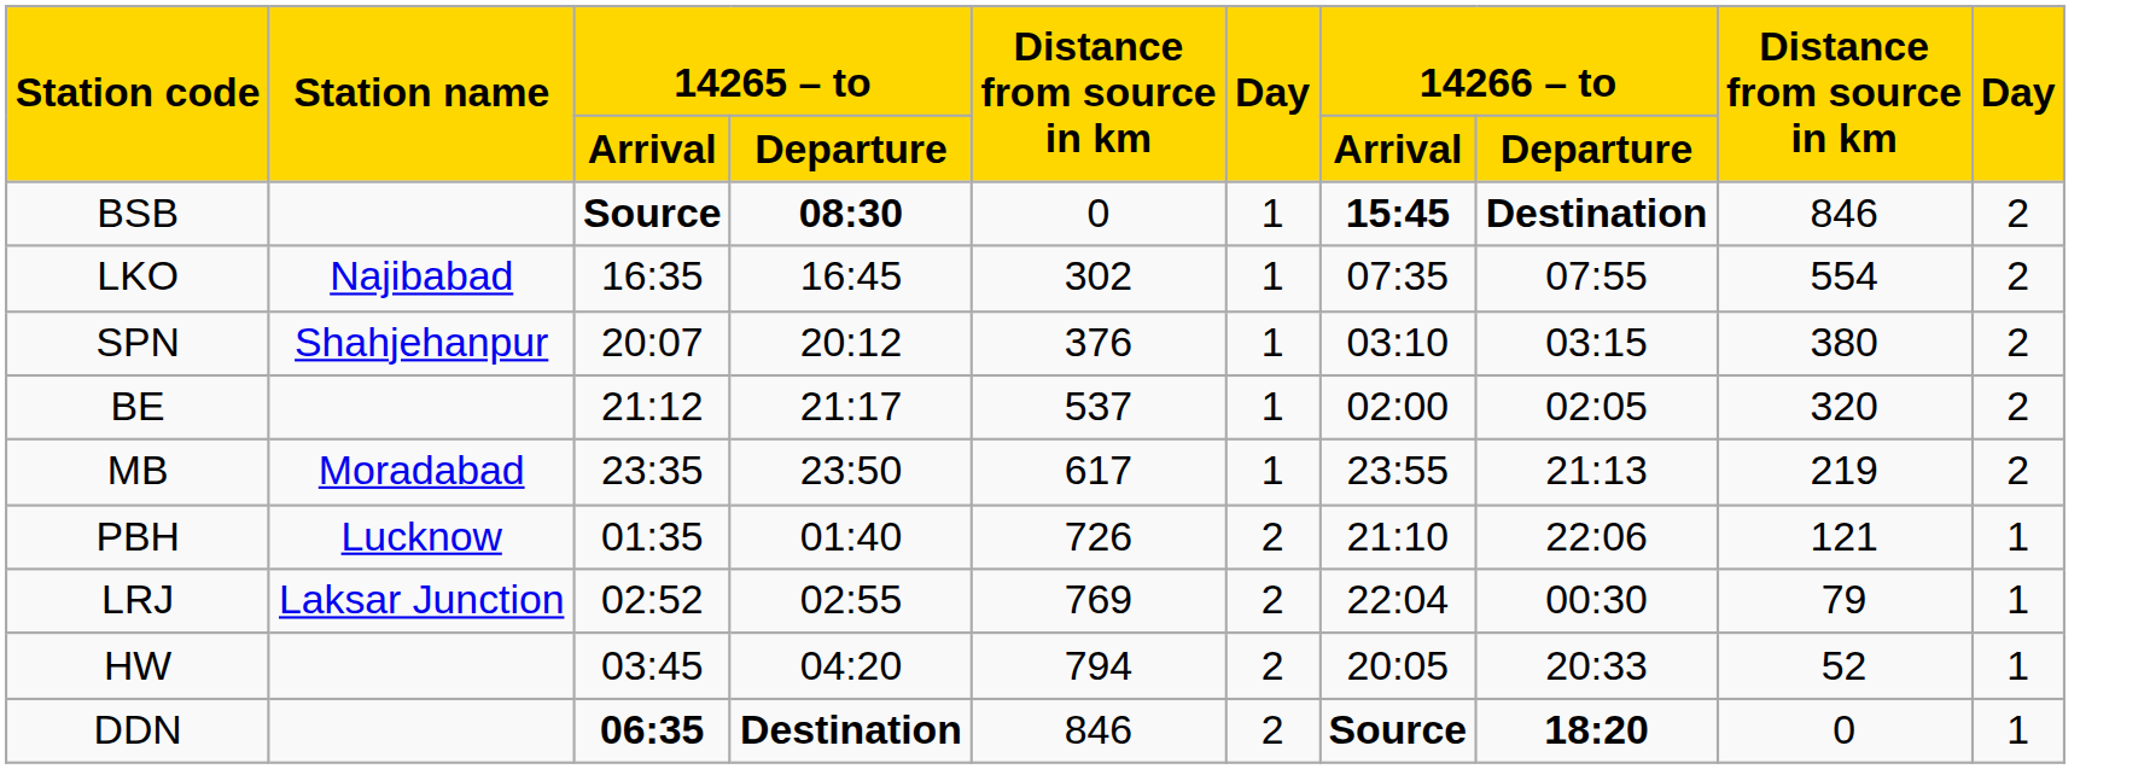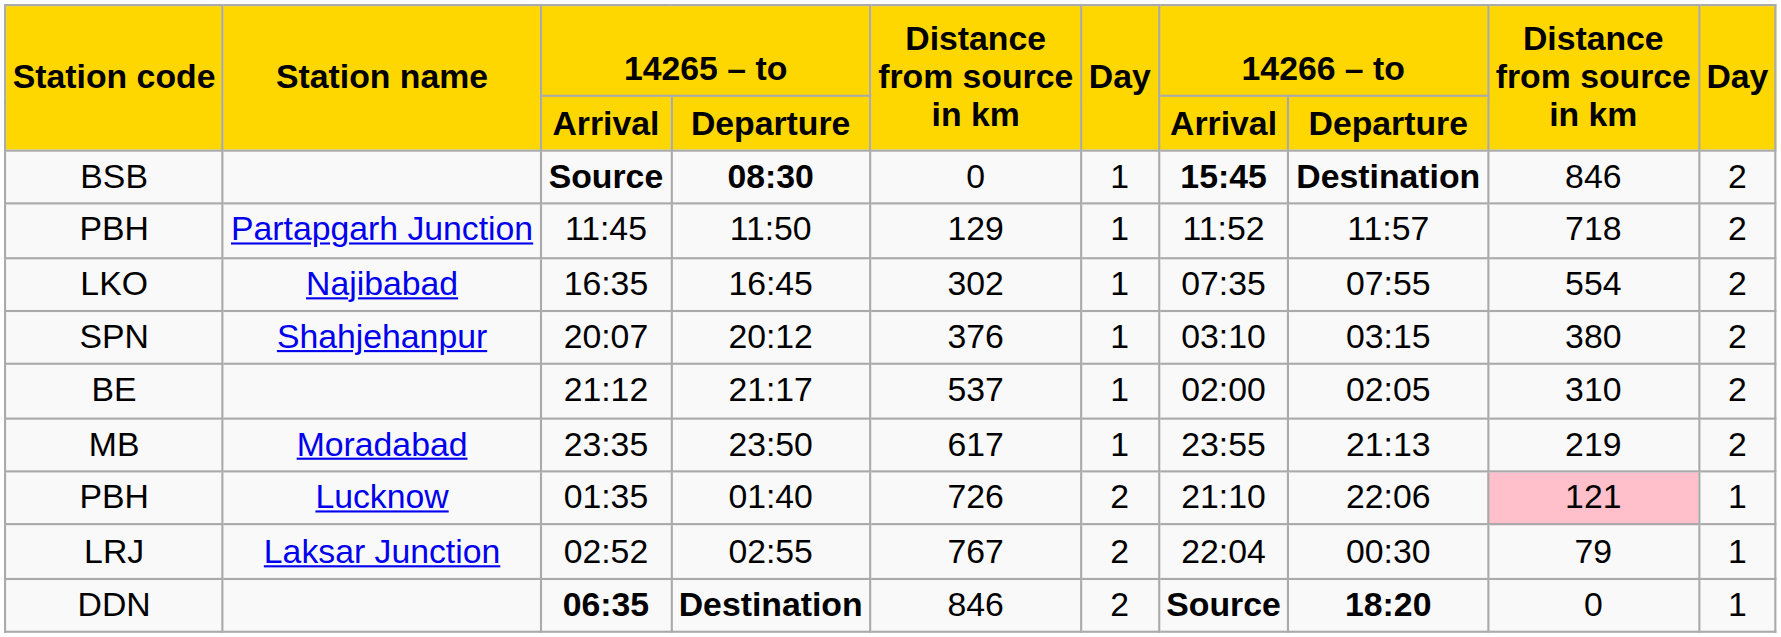+ row: PBH | Partapgarh Junction | 11:45 | 11:50 | 129 | 1 | 11:52 | 11:57 | 718 | 2
BE | column 9: 320 -> 310
PBH / 01:35 | column 9: no background -> pink background
LRJ | column 5: 769 -> 767
- row: HW | 03:45 | 04:20 | 794 | 2 | 20:05 | 20:33 | 52 | 1
